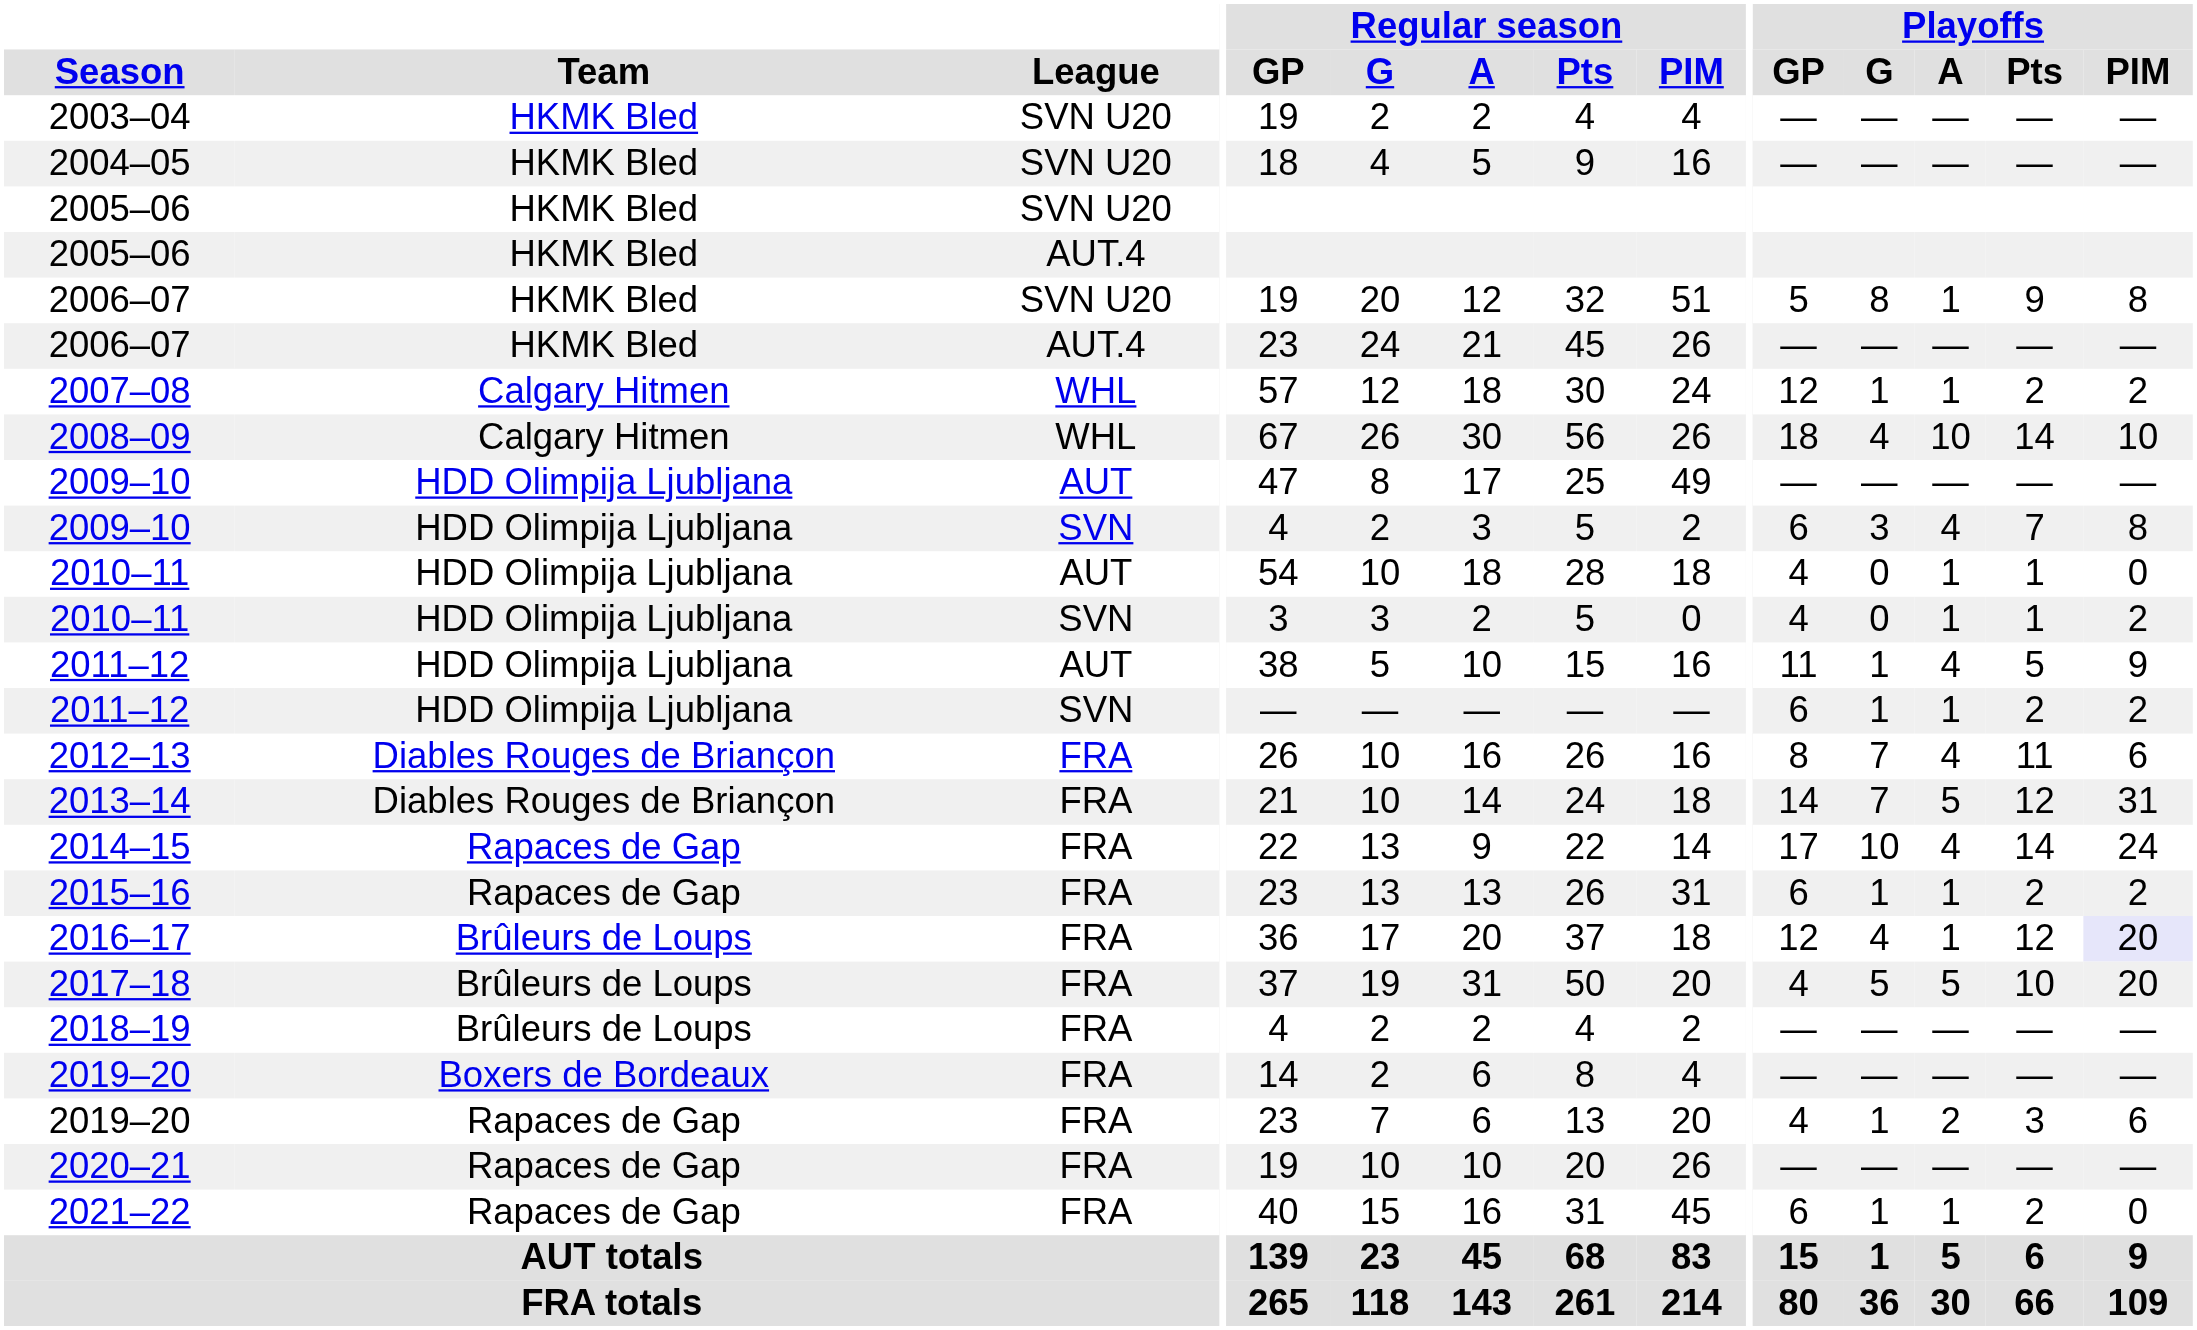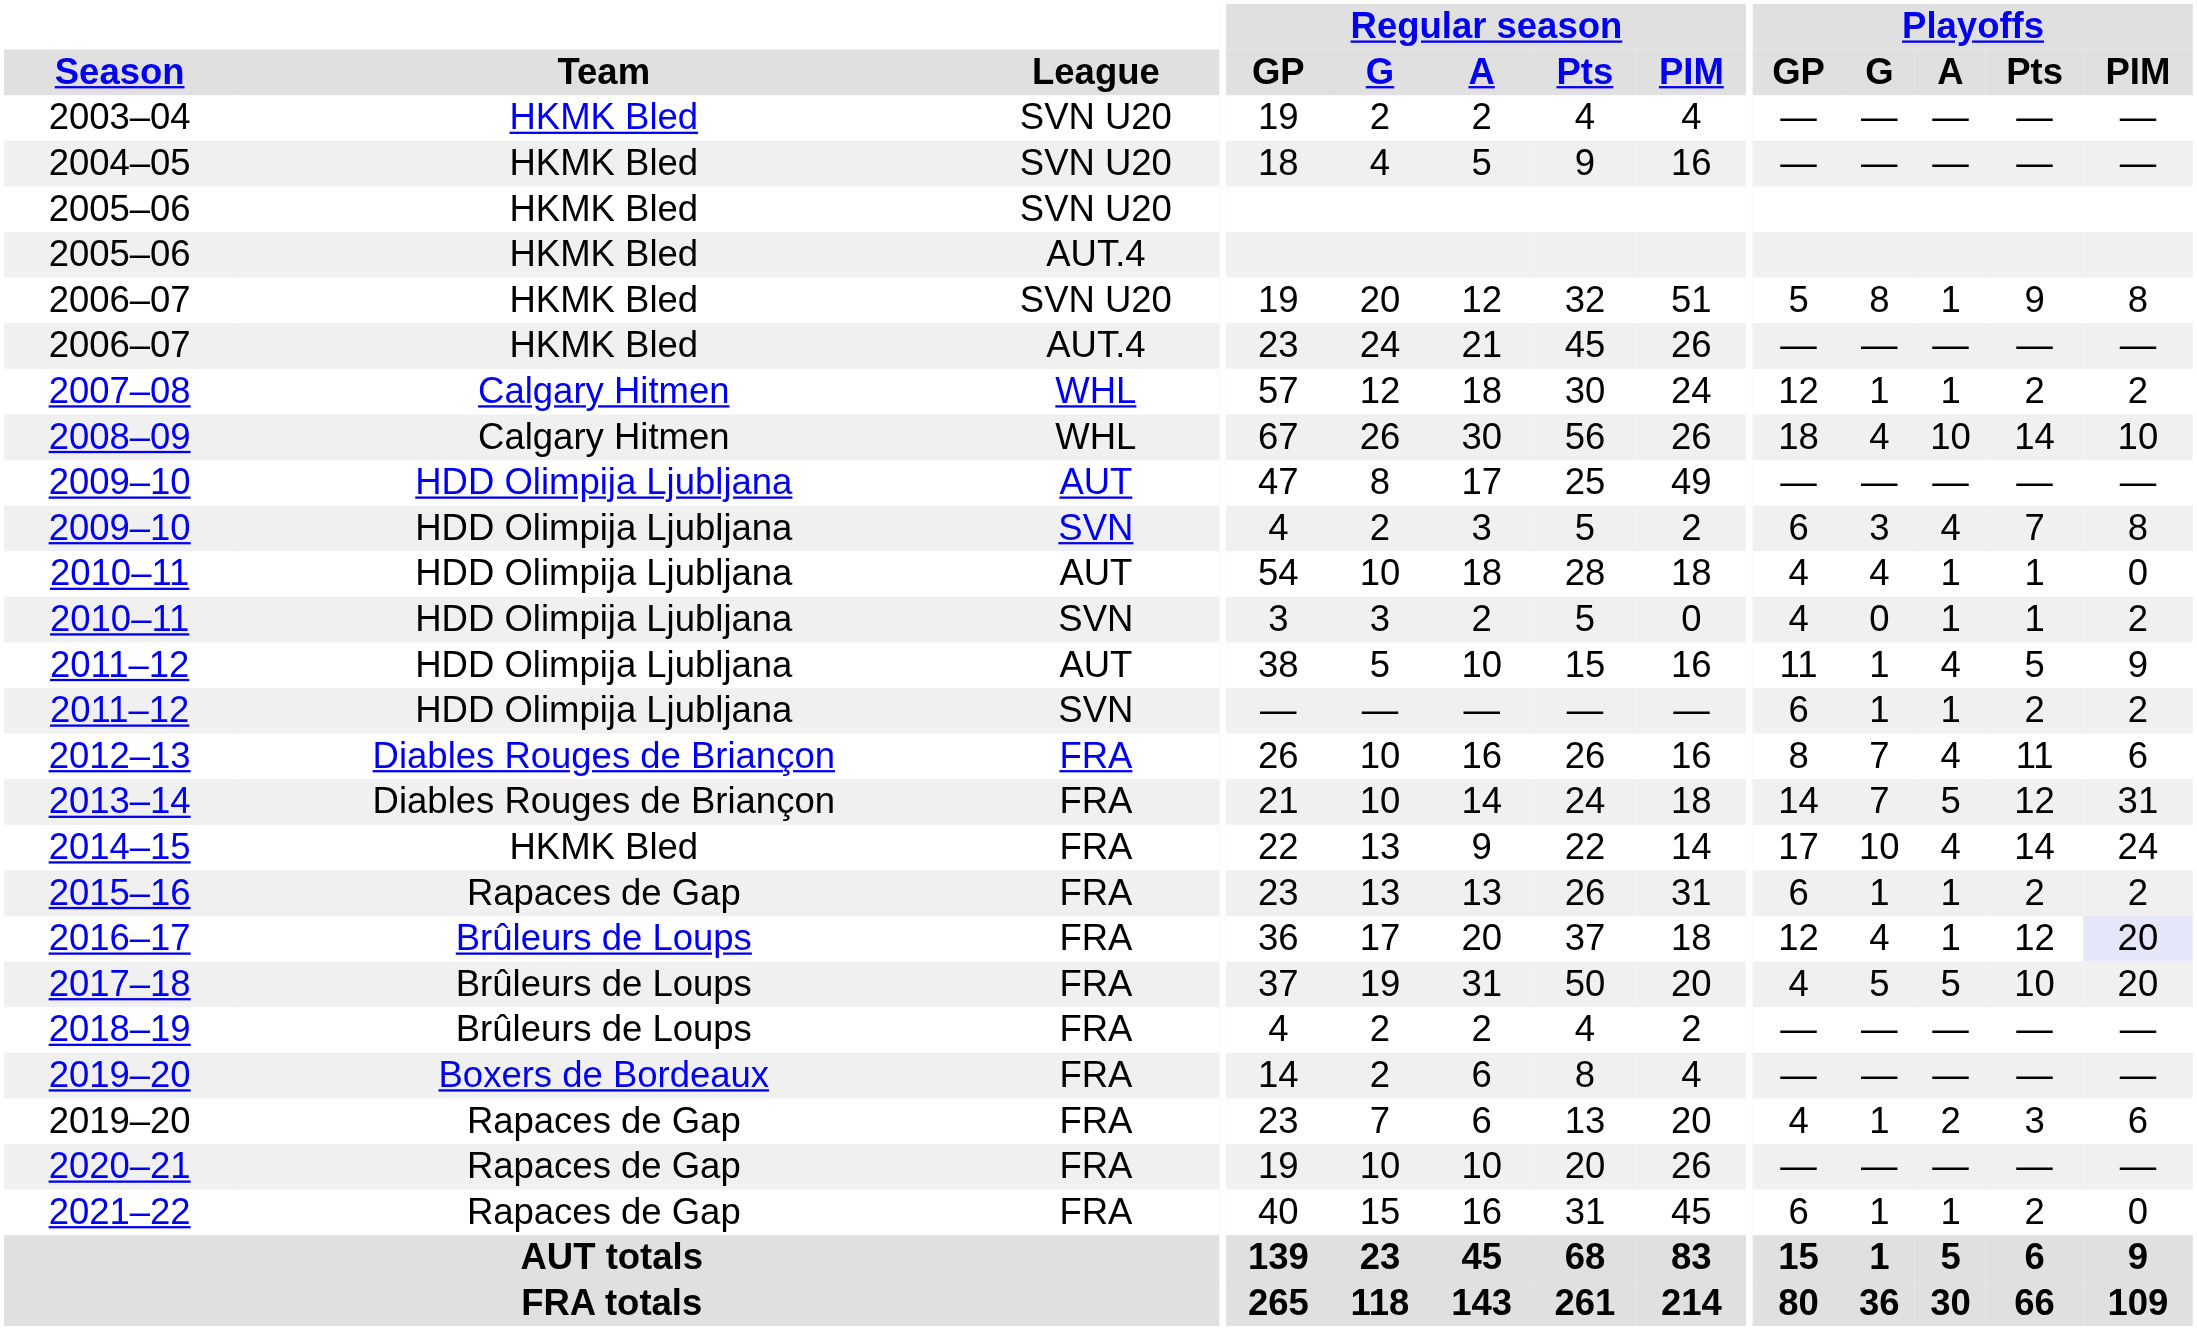2010–11 / AUT | Playoffs / G: 0 -> 4
2014–15 | Team: Rapaces de Gap -> HKMK Bled
